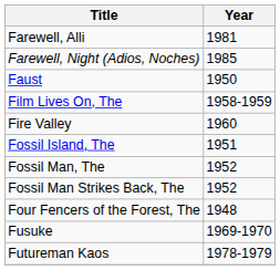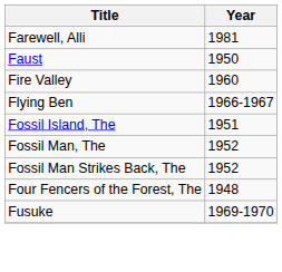- row: Farewell, Night (Adios, Noches) | 1985
- row: Film Lives On, The | 1958-1959
+ row: Flying Ben | 1966-1967
- row: Futureman Kaos | 1978-1979
